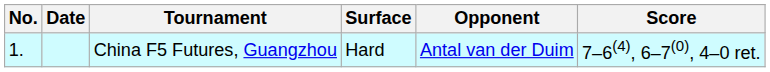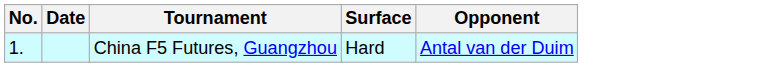- column: Score | 7–6(4), 6–7(0), 4–0 ret.
